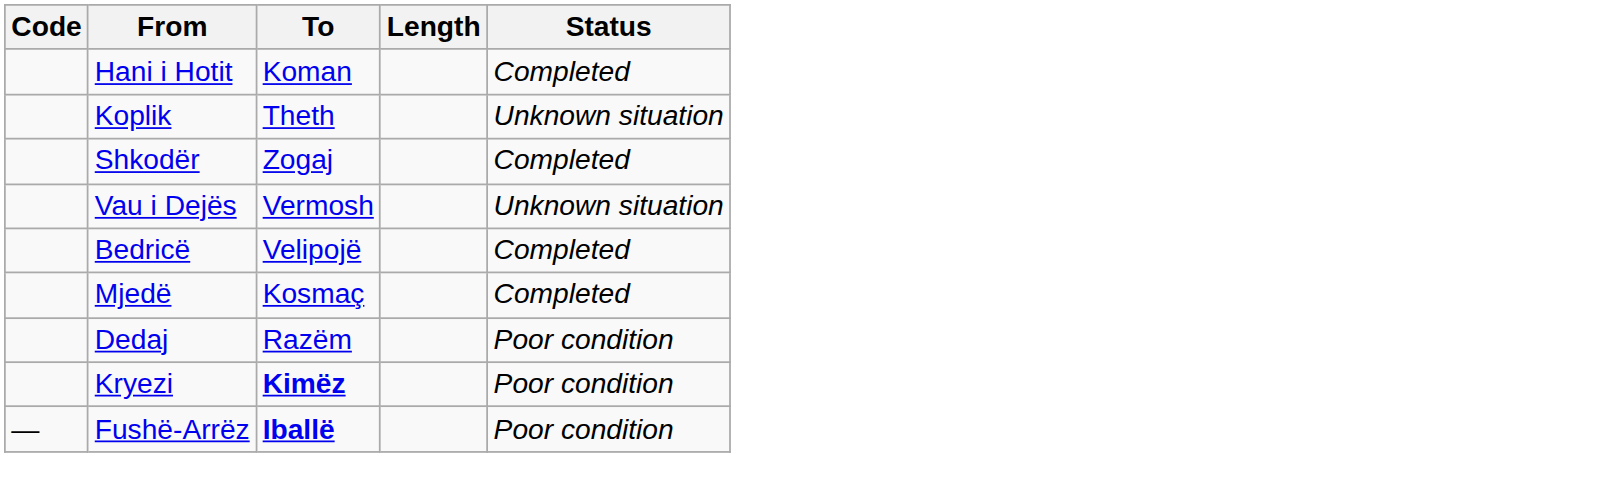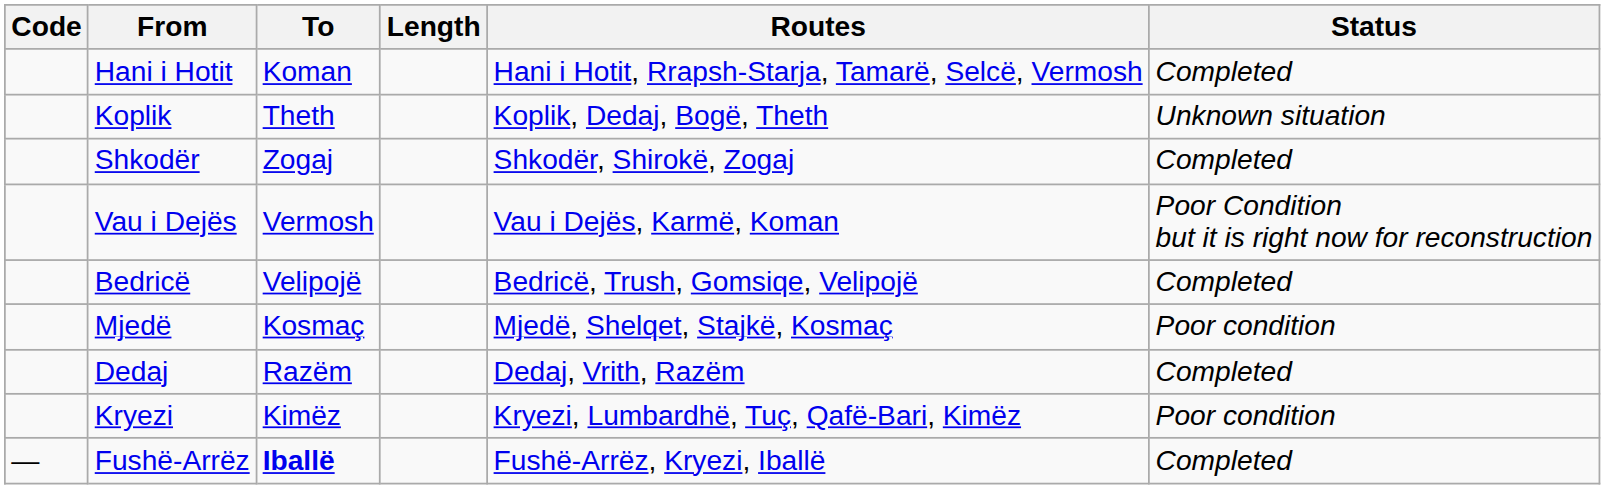+ column: Routes | Hani i Hotit, Rrapsh-Starja, Tamarë, Selcë, Vermosh | Koplik, Dedaj, Bogë, Theth | Shkodër, Shirokë, Zogaj | Vau i Dejës, Karmë, Koman | Bedricë, Trush, Gomsiqe, Velipojë | Mjedë, Shelqet, Stajkë, Kosmaç | Dedaj, Vrith, Razëm | Kryezi, Lumbardhë, Tuç, Qafë-Bari, Kimëz | Fushë-Arrëz, Kryezi, Iballë
Vau i Dejës | Status: Unknown situation -> Poor Condition but it is right now for reconstruction
Mjedë | Status: Completed -> Poor condition
Dedaj | Status: Poor condition -> Completed
Kryezi | To: bold -> normal
Fushë-Arrëz | Status: Poor condition -> Completed
